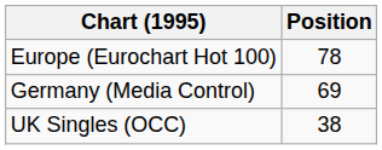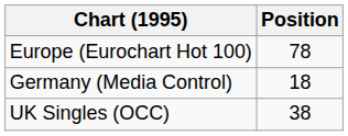Germany (Media Control) | Position: 69 -> 18
